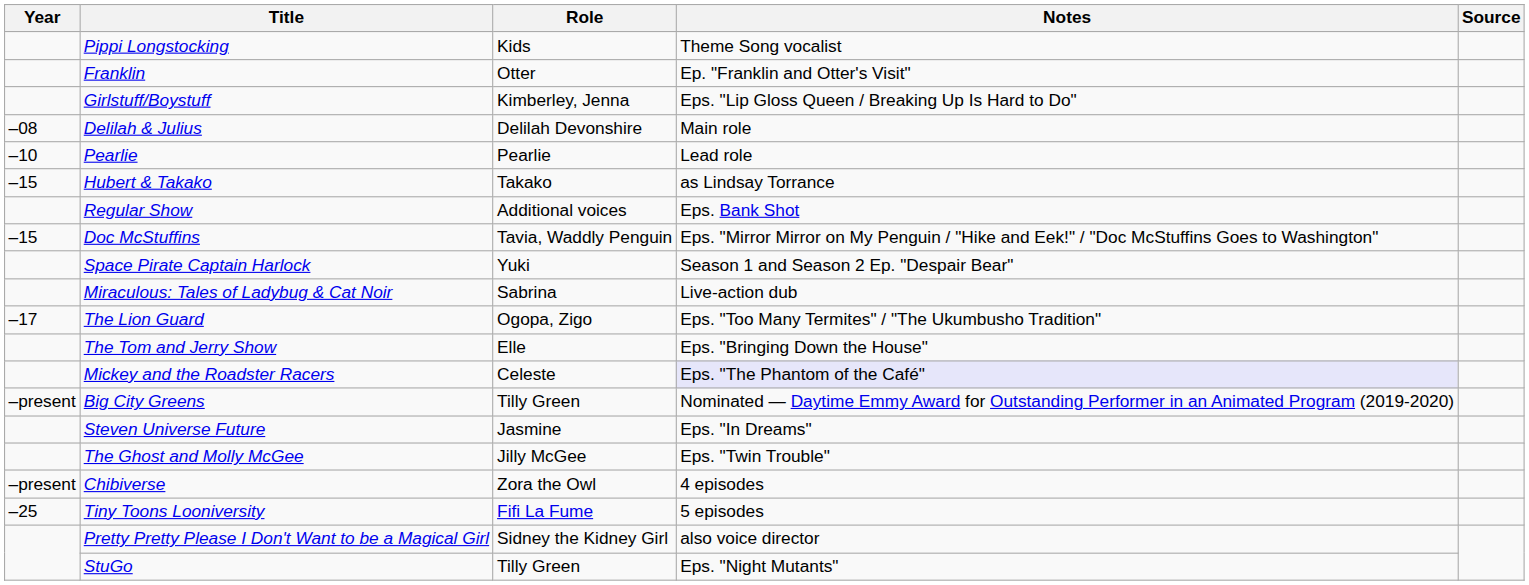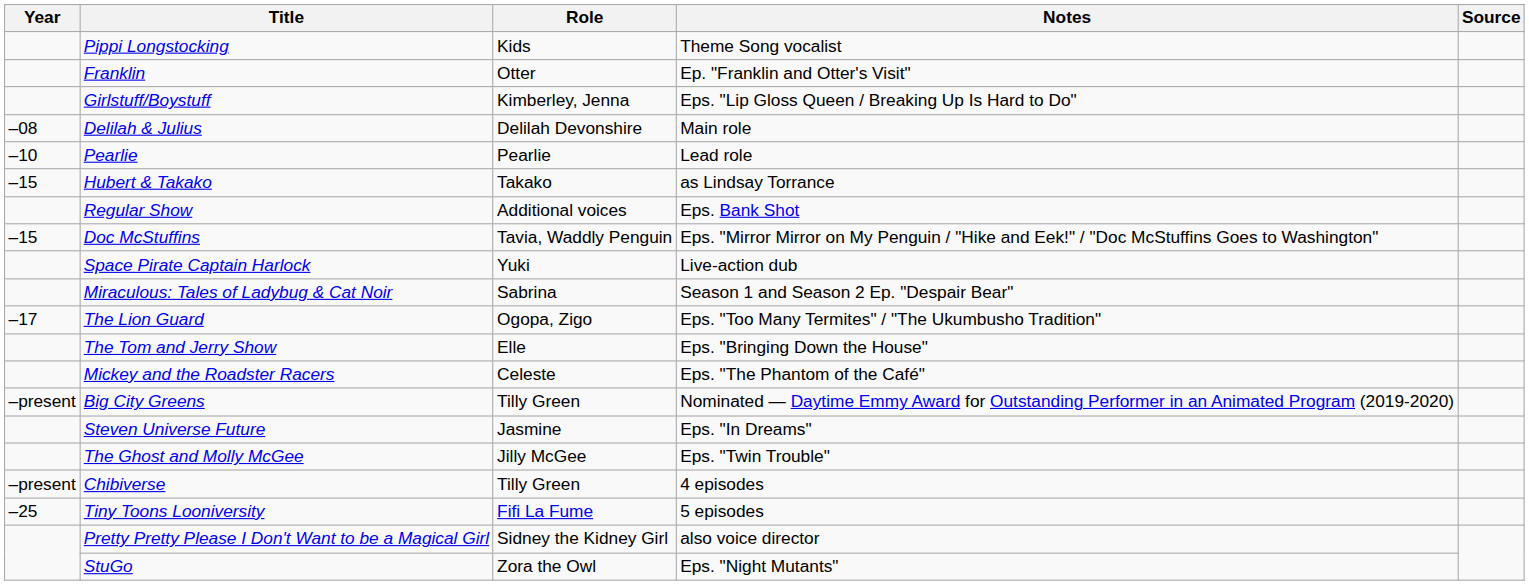Space Pirate Captain Harlock | Notes: Season 1 and Season 2 Ep. "Despair Bear" -> Live-action dub
Miraculous: Tales of Ladybug & Cat Noir | Notes: Live-action dub -> Season 1 and Season 2 Ep. "Despair Bear"
Mickey and the Roadster Racers | Notes: lavender background -> no background
Chibiverse | Role: Zora the Owl -> Tilly Green
StuGo | Role: Tilly Green -> Zora the Owl
